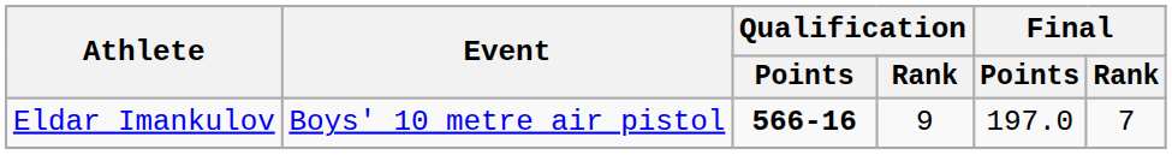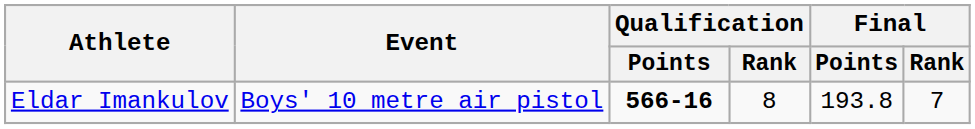Eldar Imankulov | Qualification / Rank: 9 -> 8
Eldar Imankulov | Final / Points: 197.0 -> 193.8
